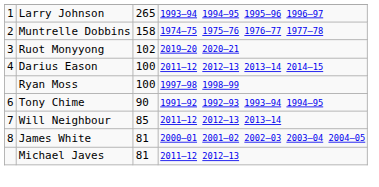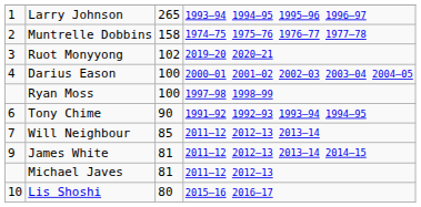Darius Eason | column 4: 2011–12 2012–13 2013–14 2014–15 -> 2000–01 2001–02 2002–03 2003–04 2004–05
James White | column 1: 8 -> 9
James White | column 4: 2000–01 2001–02 2002–03 2003–04 2004–05 -> 2011–12 2012–13 2013–14 2014–15
+ row: 10 | Lis Shoshi | 80 | 2015–16 2016–17
